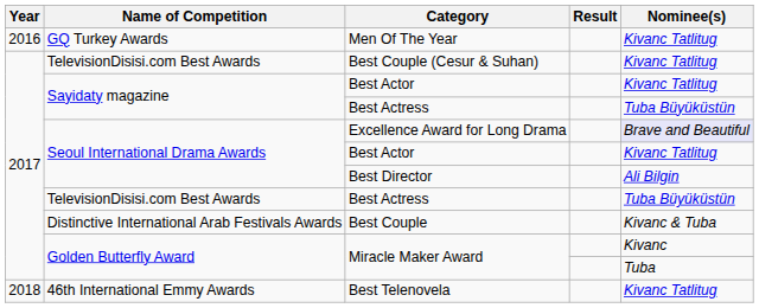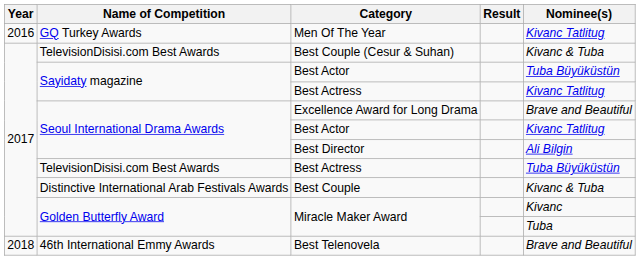Best Couple (Cesur & Suhan) | Nominee(s): Kivanc Tatlitug -> Kivanc & Tuba
Sayidaty magazine / Best Actor | Nominee(s): Kivanc Tatlitug -> Tuba Büyüküstün
Sayidaty magazine / Best Actress | Nominee(s): Tuba Büyüküstün -> Kivanc Tatlitug
Excellence Award for Long Drama | Nominee(s): lavender background -> no background
Best Telenovela | Nominee(s): Kivanc Tatlitug -> Brave and Beautiful
